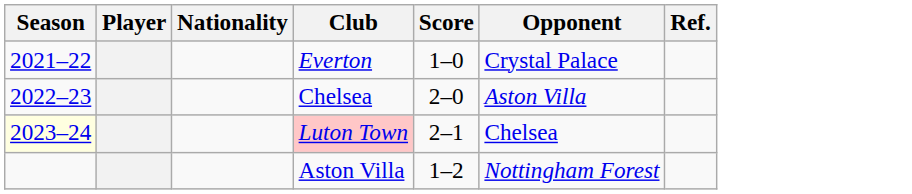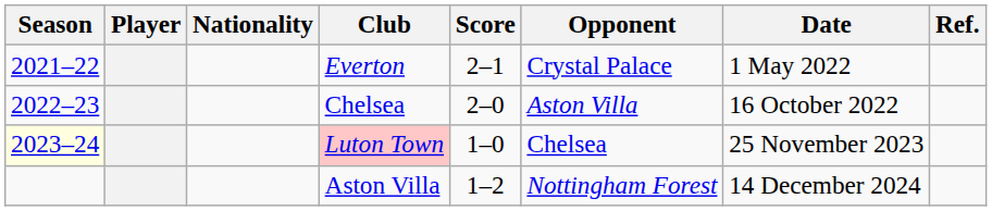+ column: Date | 1 May 2022 | 16 October 2022 | 25 November 2023 | 14 December 2024
Everton | Score: 1–0 -> 2–1
Luton Town | Score: 2–1 -> 1–0
